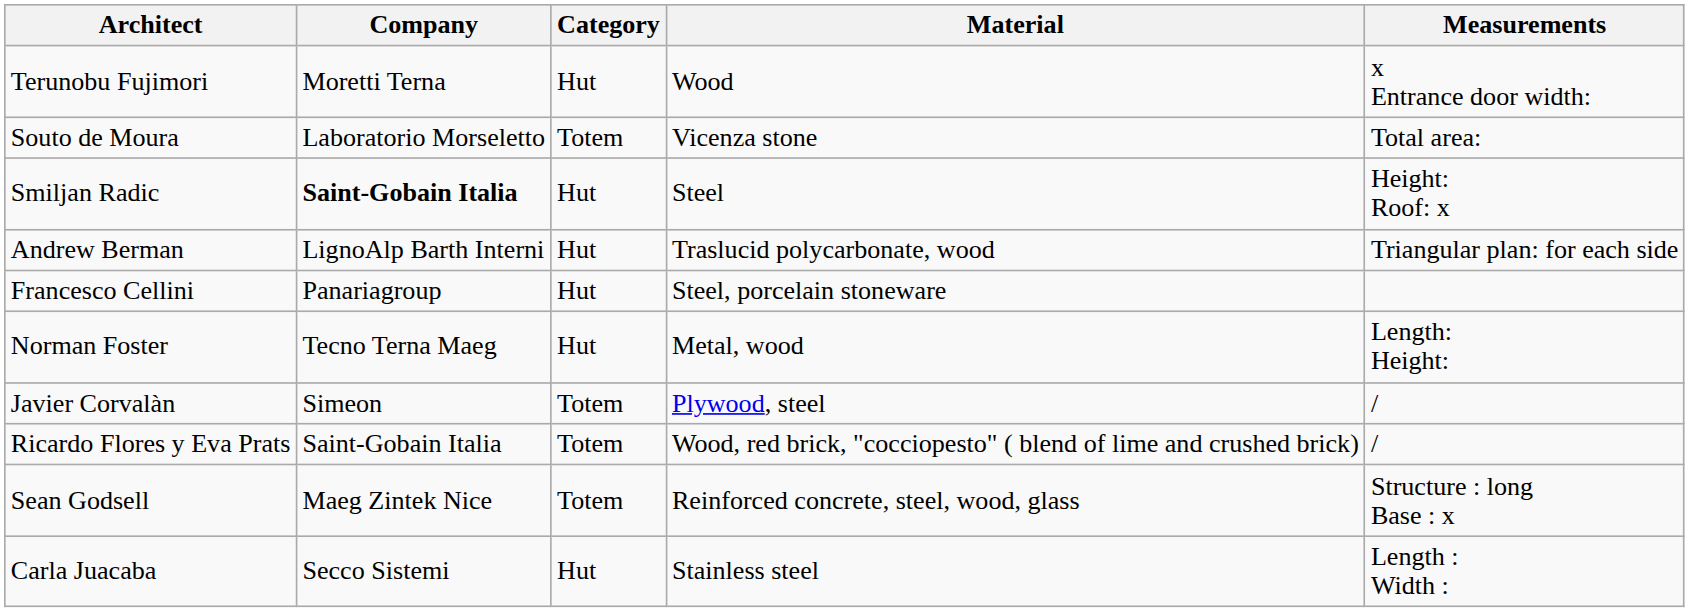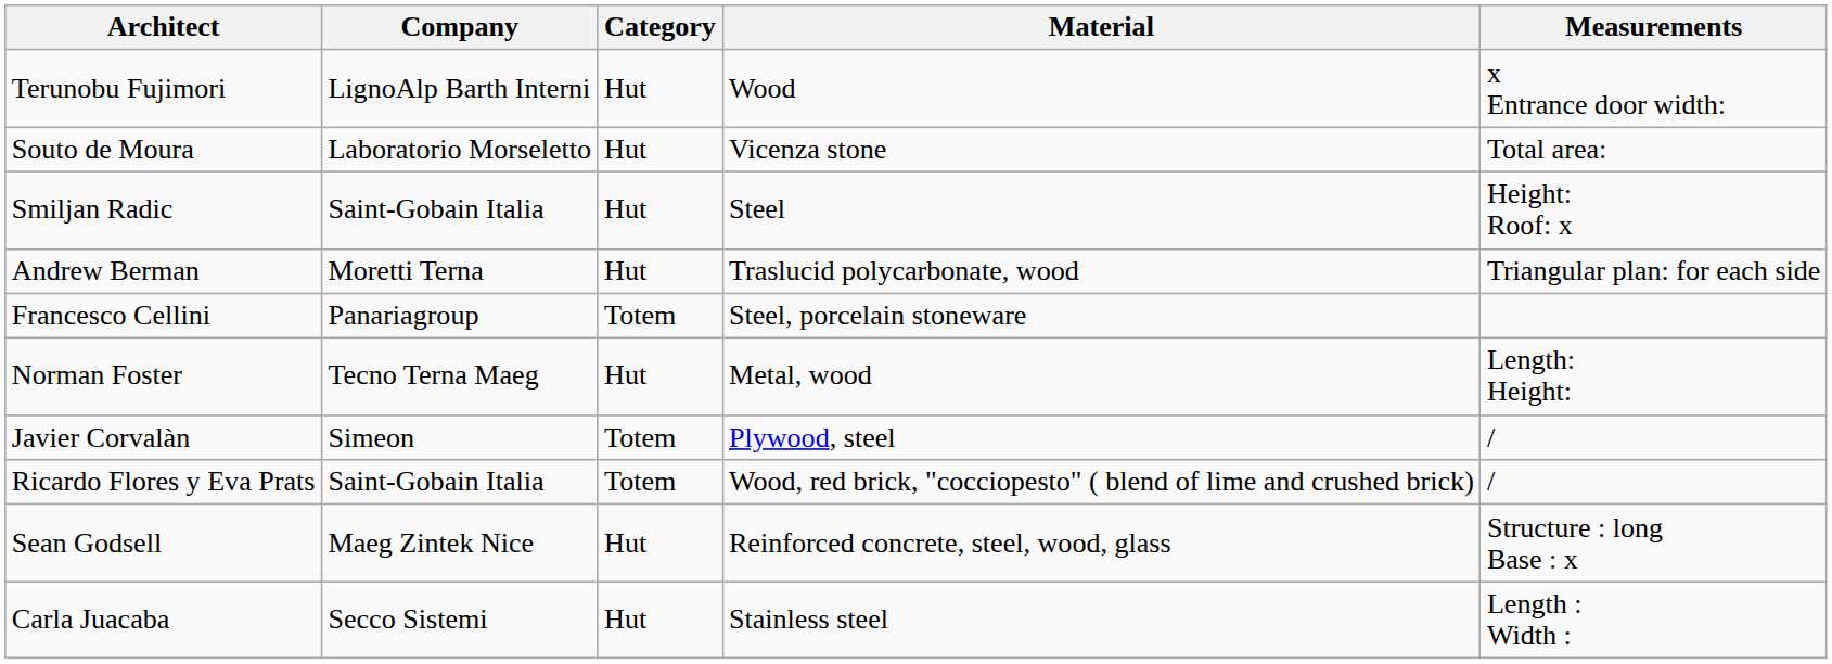Terunobu Fujimori | Company: Moretti Terna -> LignoAlp Barth Interni
Souto de Moura | Category: Totem -> Hut
Smiljan Radic | Company: bold -> normal
Andrew Berman | Company: LignoAlp Barth Interni -> Moretti Terna
Francesco Cellini | Category: Hut -> Totem
Sean Godsell | Category: Totem -> Hut
